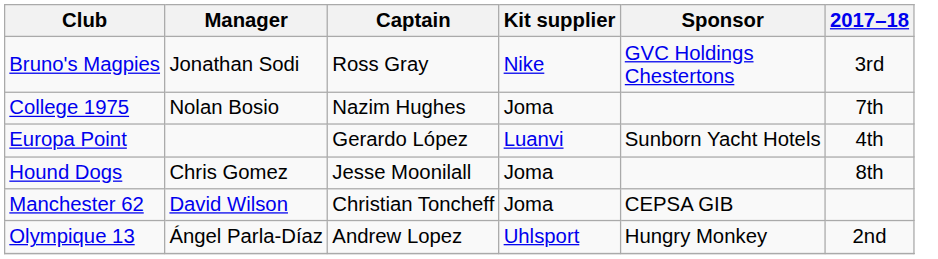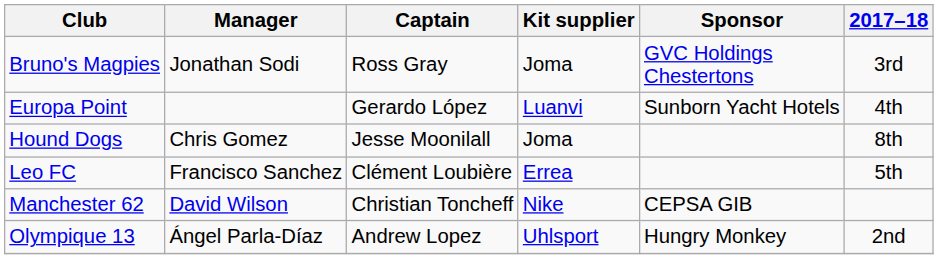Bruno's Magpies | Kit supplier: Nike -> Joma
- row: College 1975 | Nolan Bosio | Nazim Hughes | Joma | 7th
+ row: Leo FC | Francisco Sanchez | Clément Loubière | Errea | 5th
Manchester 62 | Kit supplier: Joma -> Nike
